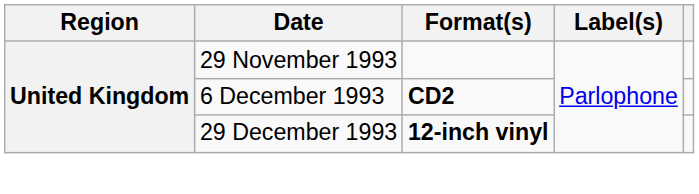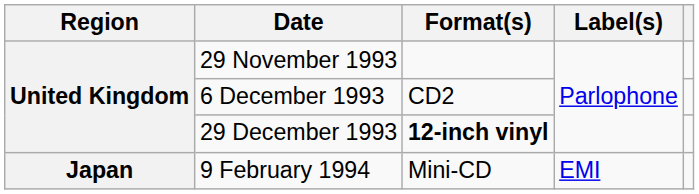6 December 1993 | Format(s): bold -> normal
+ row: Japan | 9 February 1994 | Mini-CD | EMI
